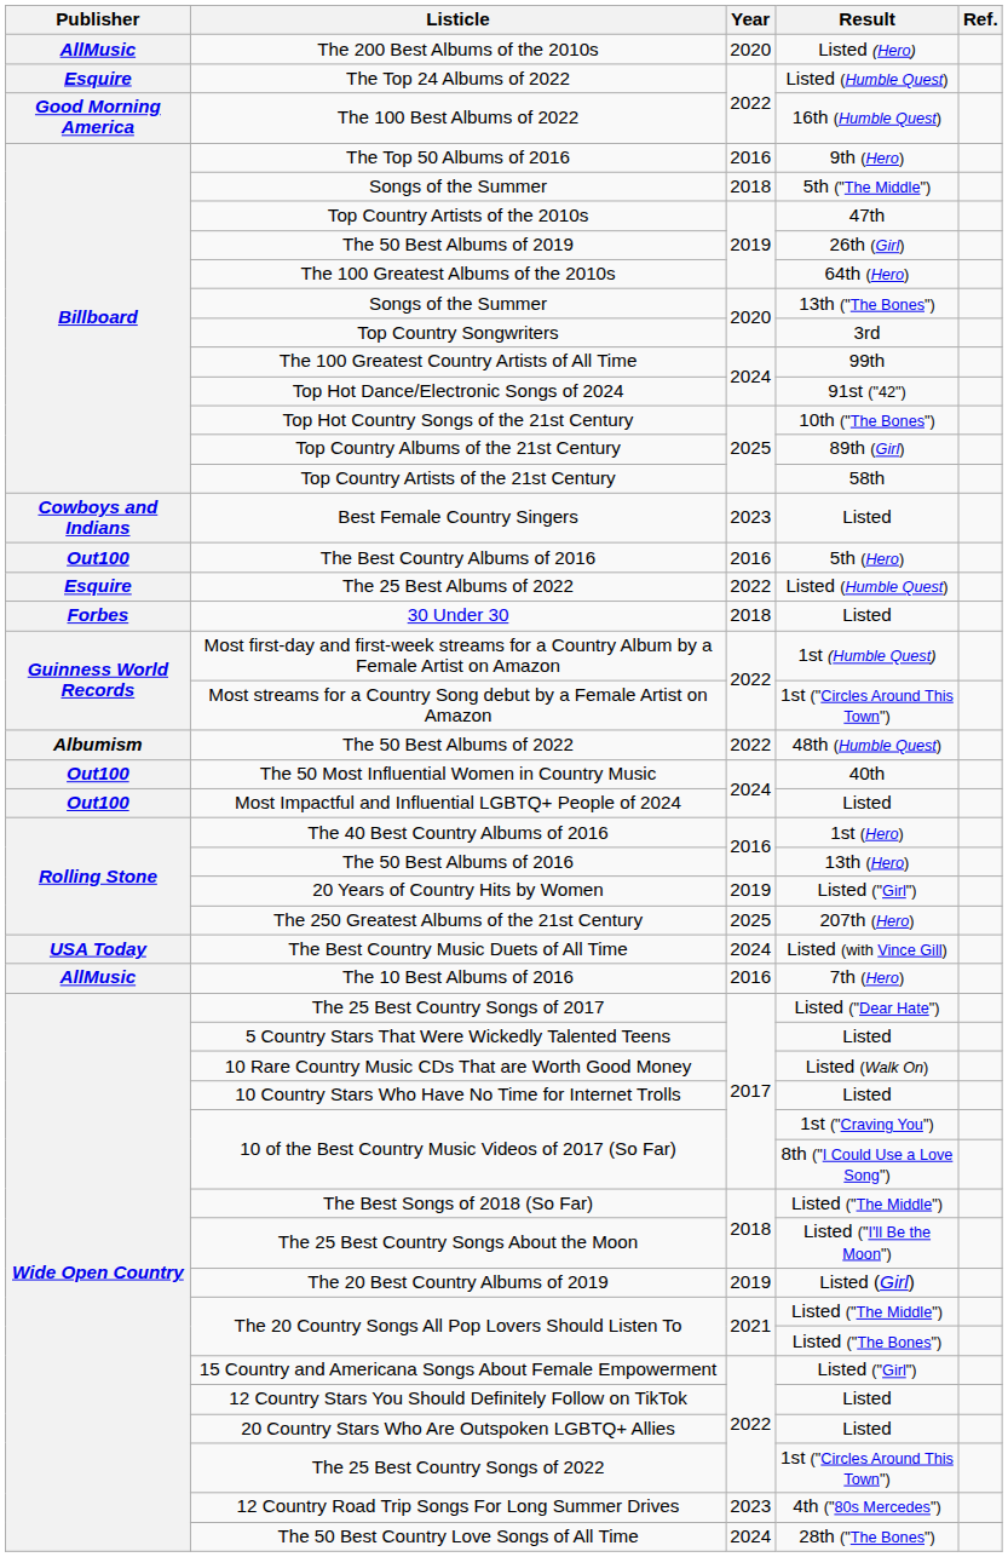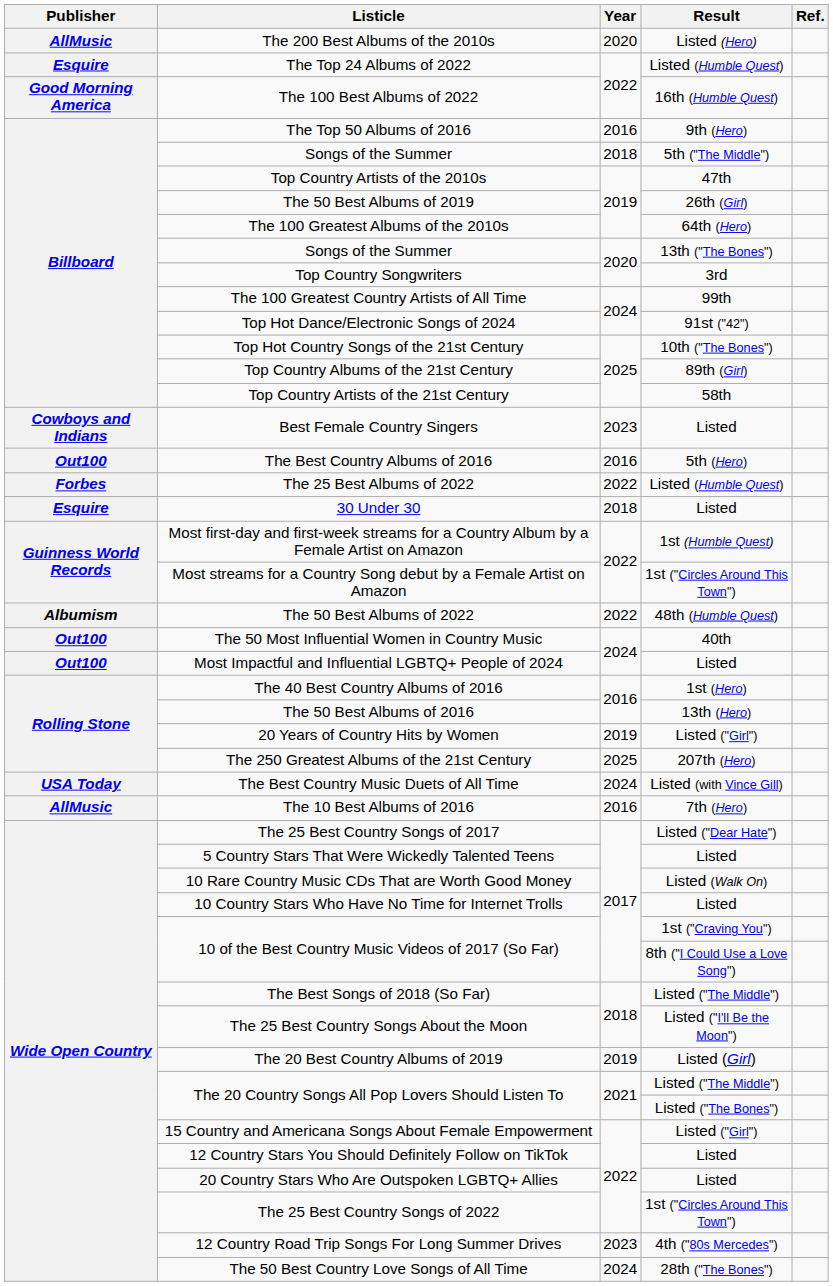The 25 Best Albums of 2022 | Publisher: Esquire -> Forbes
30 Under 30 | Publisher: Forbes -> Esquire
